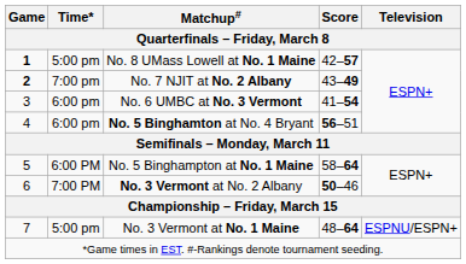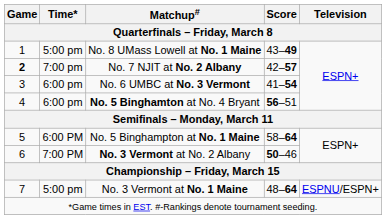No. 8 UMass Lowell at No. 1 Maine | Game: bold -> normal
No. 8 UMass Lowell at No. 1 Maine | Score: 42–57 -> 43–49
No. 7 NJIT at No. 2 Albany | Score: 43–49 -> 42–57
